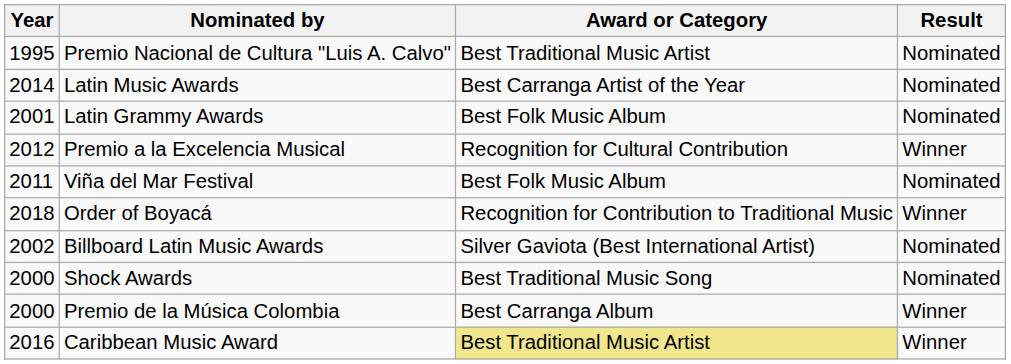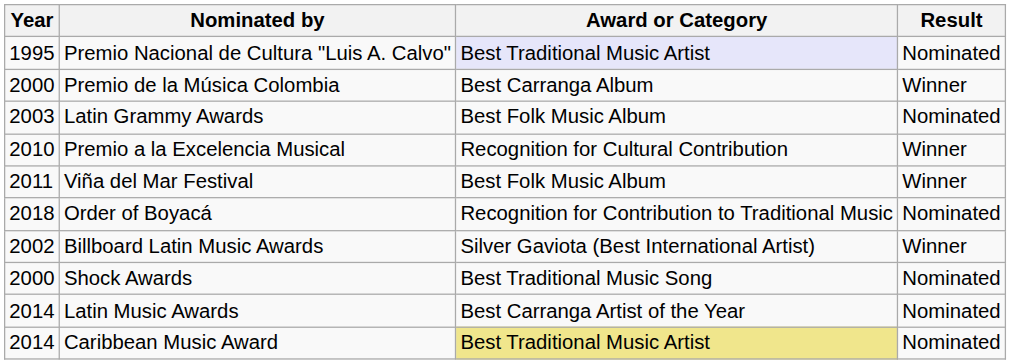Premio Nacional de Cultura "Luis A. Calvo" | Award or Category: no background -> lavender background
rows swapped: Premio de la Música Colombia <-> Latin Music Awards
Latin Grammy Awards | Year: 2001 -> 2003
Premio a la Excelencia Musical | Year: 2012 -> 2010
Viña del Mar Festival | Result: Nominated -> Winner
Order of Boyacá | Result: Winner -> Nominated
Billboard Latin Music Awards | Result: Nominated -> Winner
Caribbean Music Award | Year: 2016 -> 2014
Caribbean Music Award | Result: Winner -> Nominated
